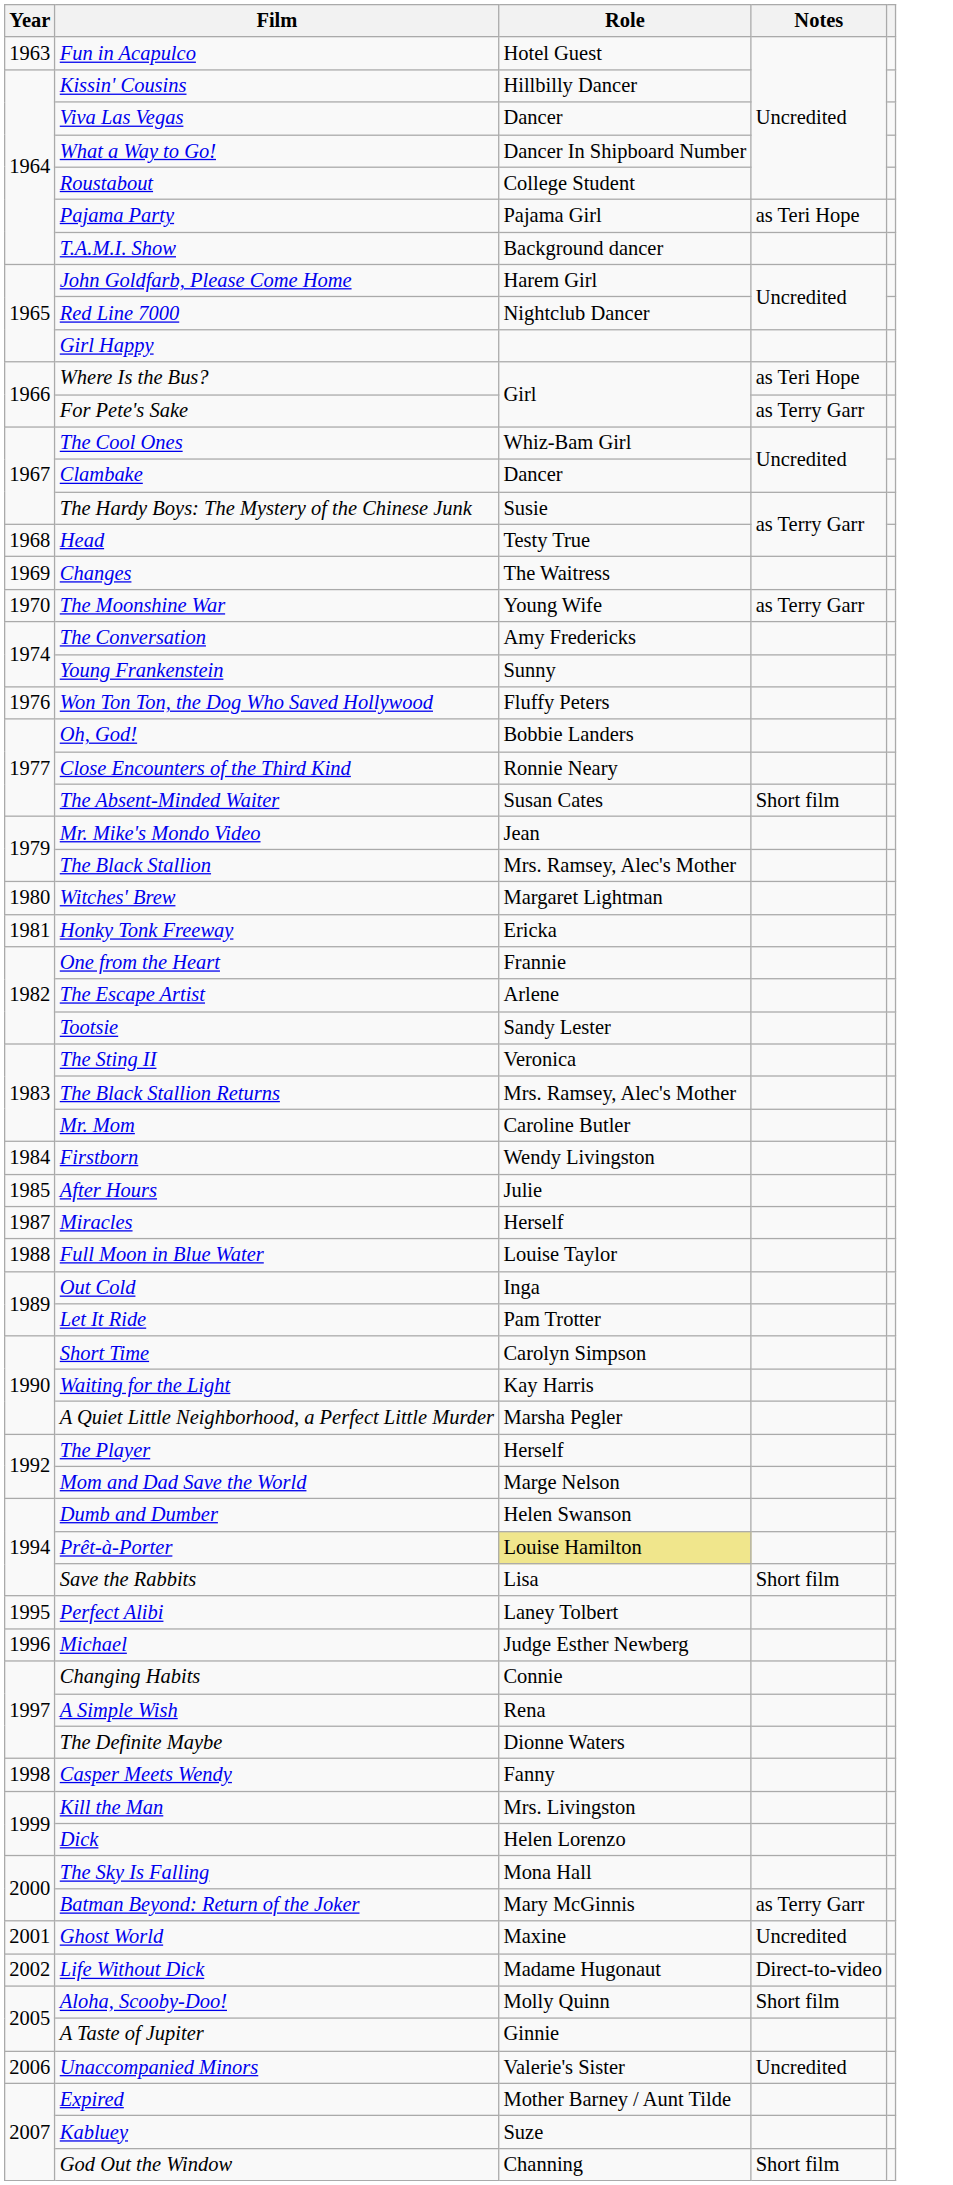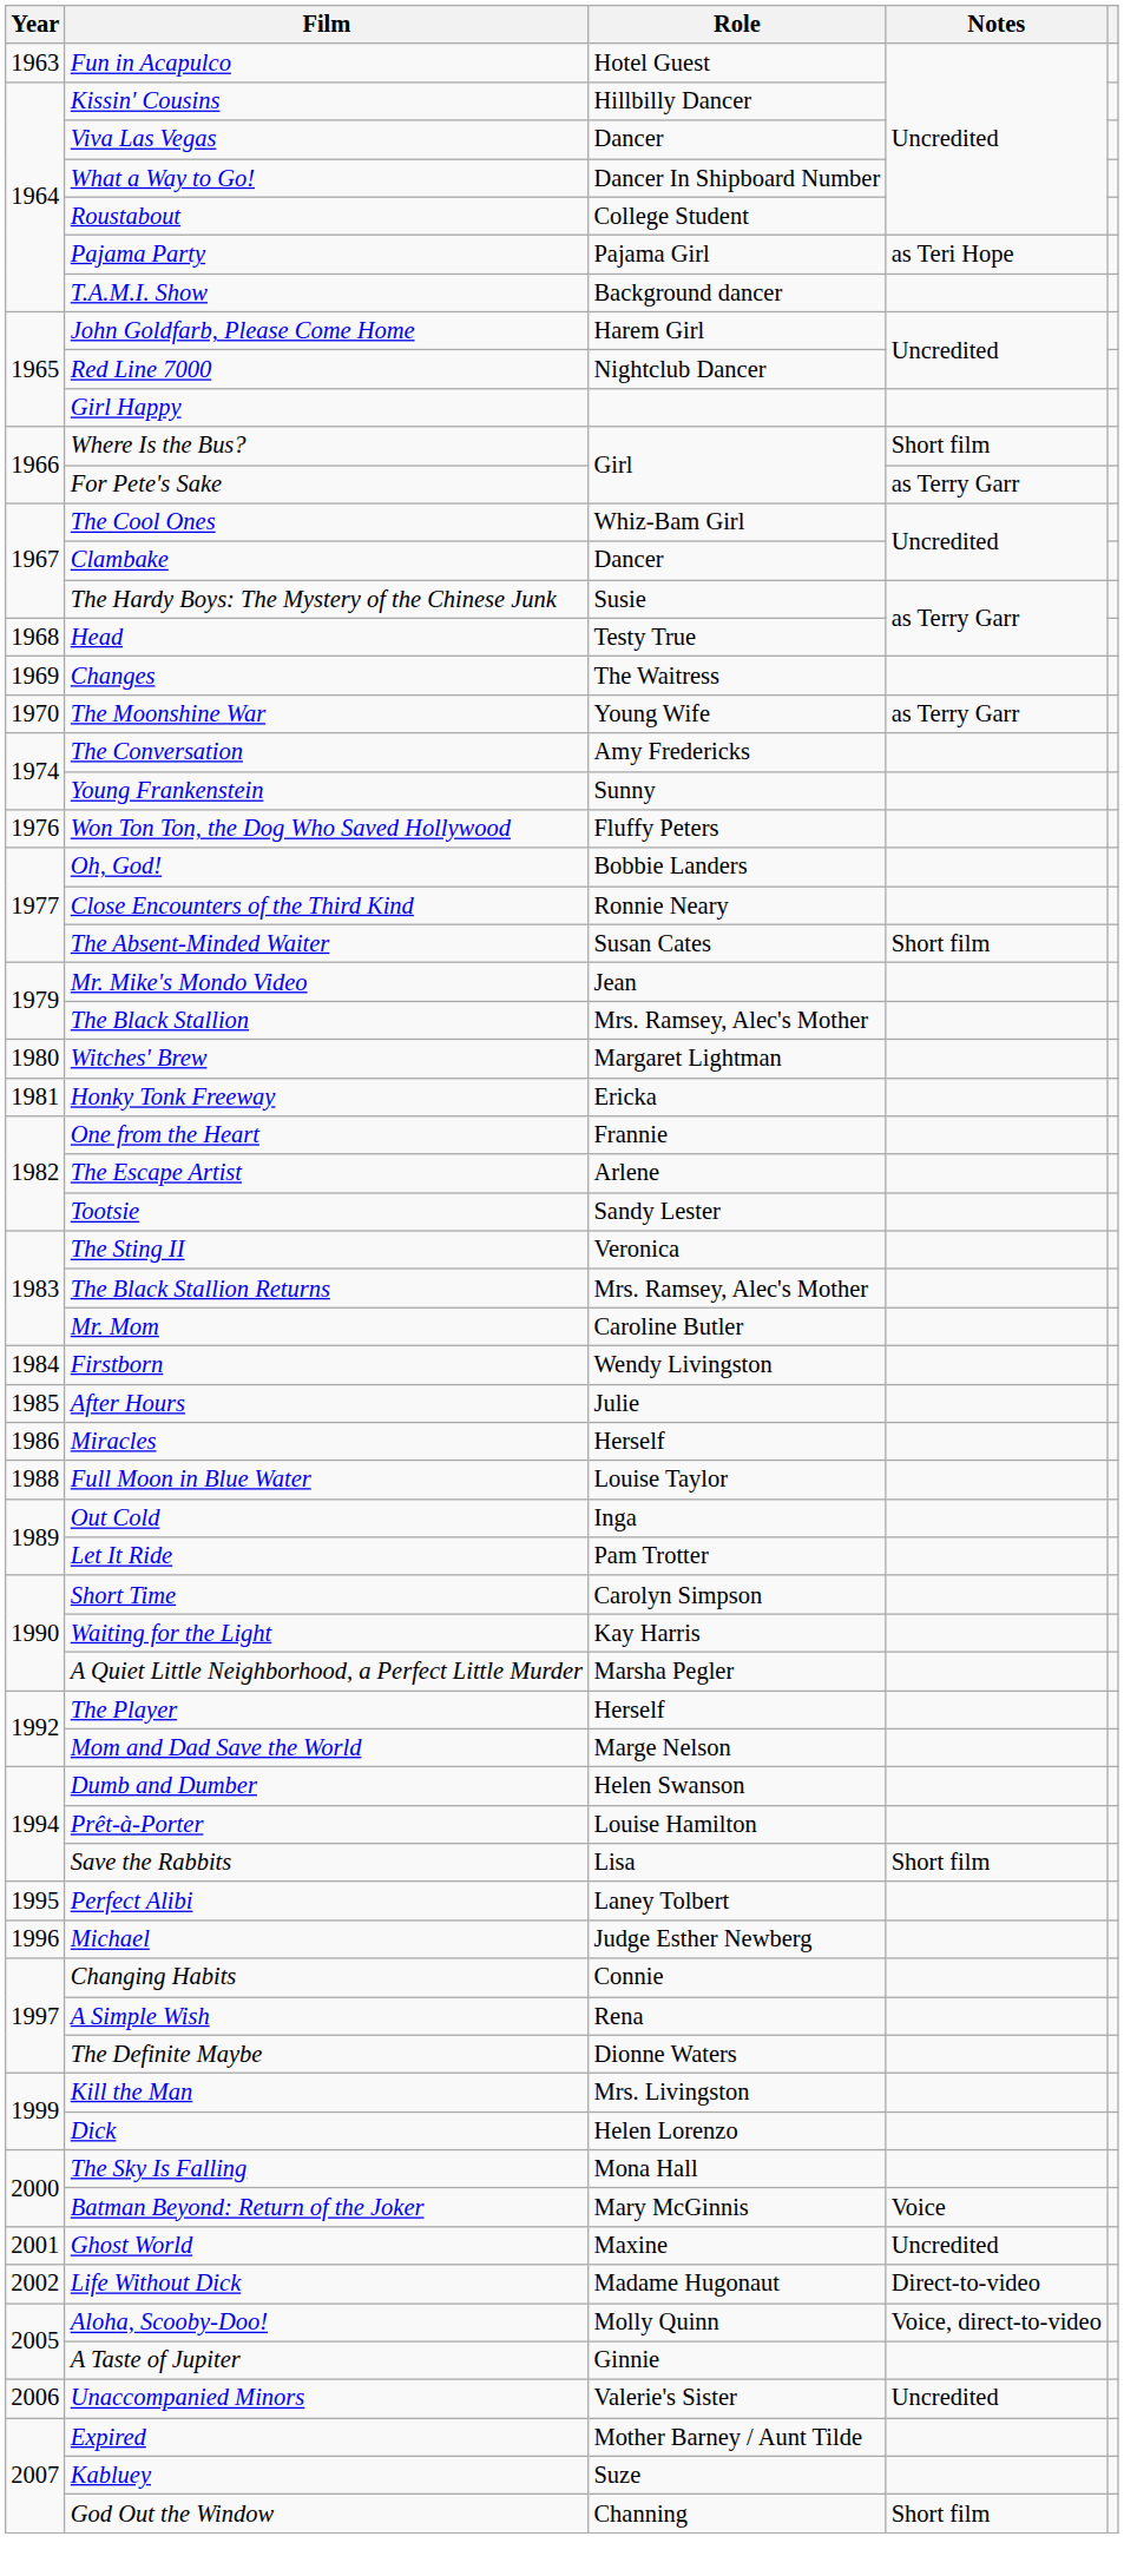Where Is the Bus? | Notes: as Teri Hope -> Short film
Miracles | Year: 1987 -> 1986
Prêt-à-Porter | Role: khaki background -> no background
- row: 1998 | Casper Meets Wendy | Fanny
Batman Beyond: Return of the Joker | Notes: as Terry Garr -> Voice
Aloha, Scooby-Doo! | Notes: Short film -> Voice, direct-to-video
